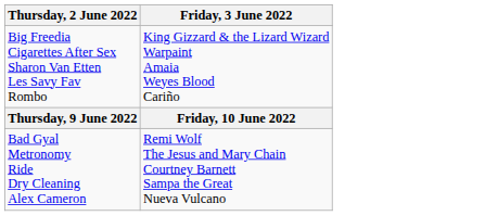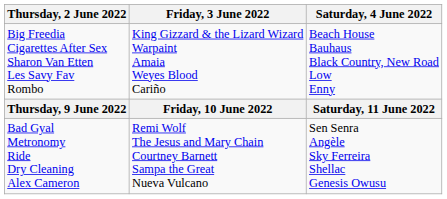+ column: Saturday, 4 June 2022 | Beach House Bauhaus Black Country, New Road Low Enny | Saturday, 11 June 2022 | Sen Senra Angèle Sky Ferreira Shellac Genesis Owusu
